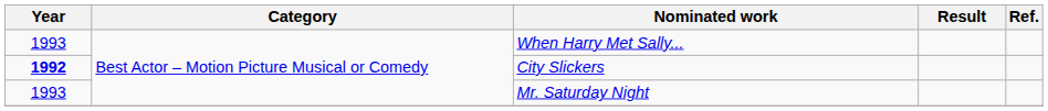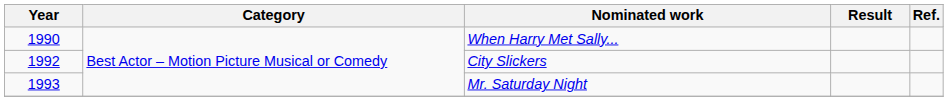When Harry Met Sally... | Year: 1993 -> 1990
City Slickers | Year: bold -> normal
